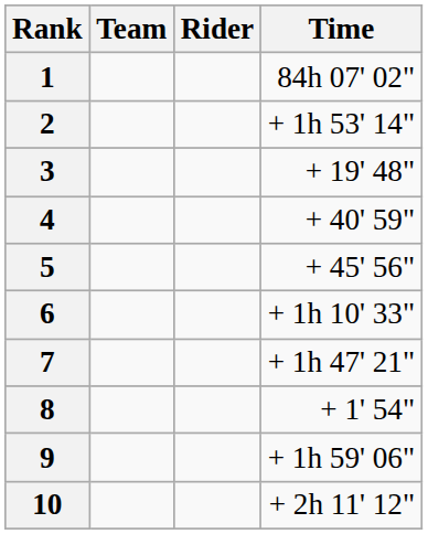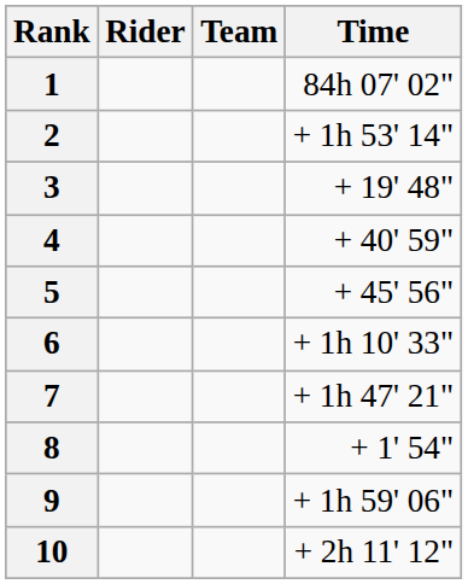columns swapped: Rider <-> Team
